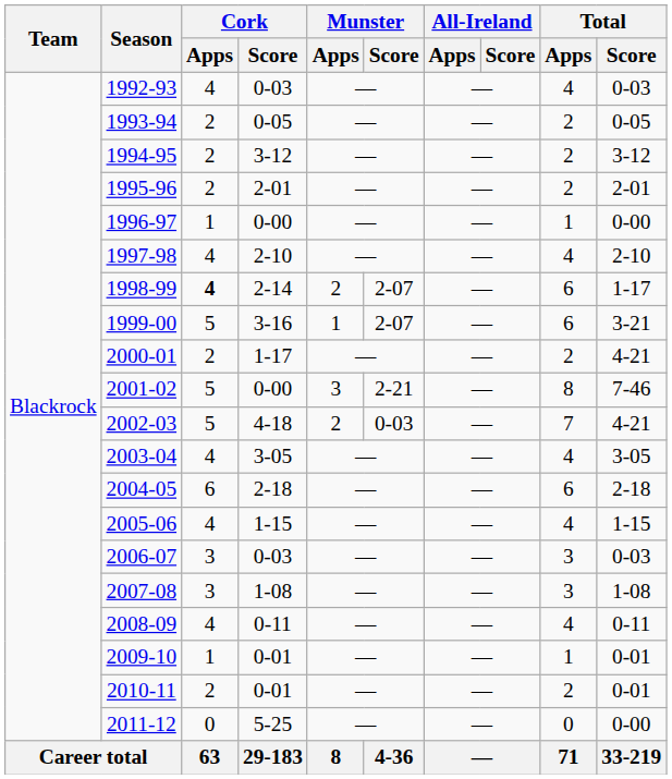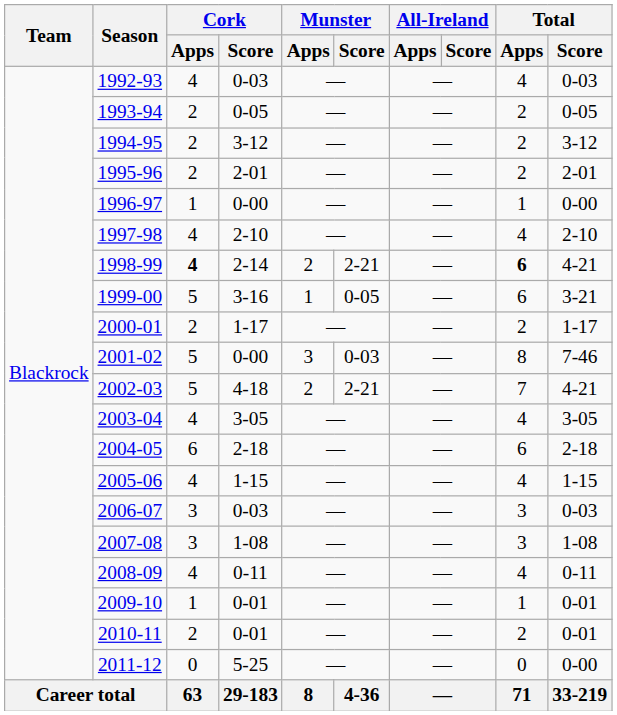1998-99 | Munster / Score: 2-07 -> 2-21
1998-99 | Total / Apps: normal -> bold
1998-99 | Total / Score: 1-17 -> 4-21
1999-00 | Munster / Score: 2-07 -> 0-05
2000-01 | Total / Score: 4-21 -> 1-17
2001-02 | Munster / Score: 2-21 -> 0-03
2002-03 | Munster / Score: 0-03 -> 2-21
